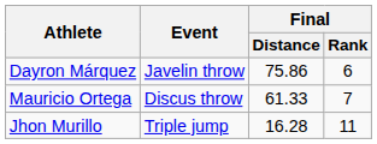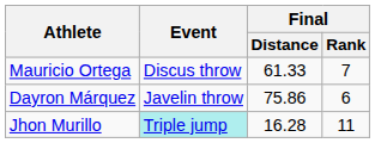rows swapped: Mauricio Ortega <-> Dayron Márquez
Jhon Murillo | Event: no background -> paleturquoise background
